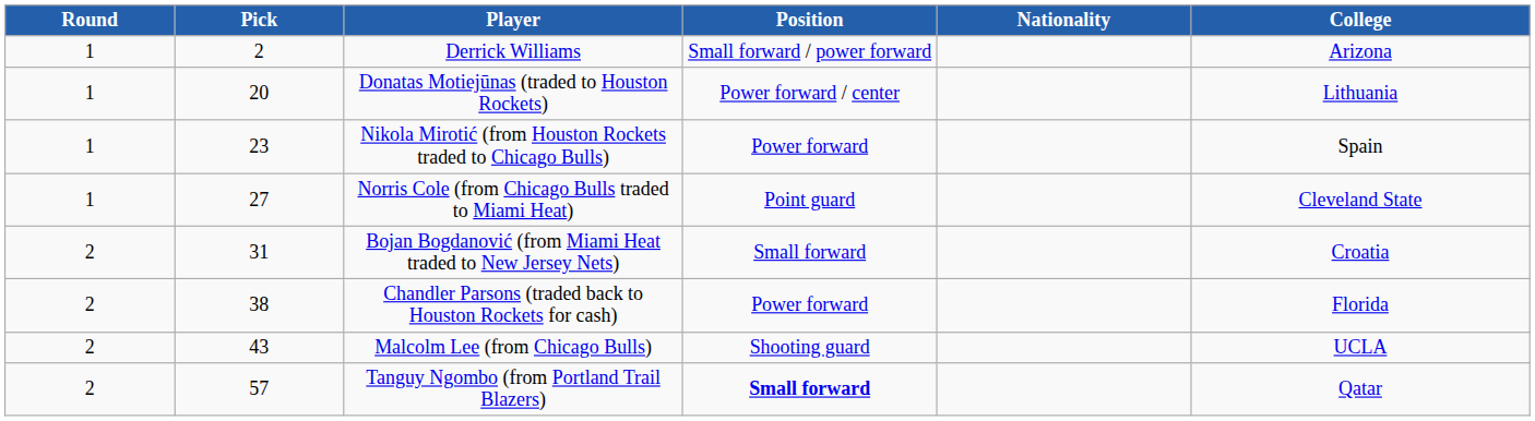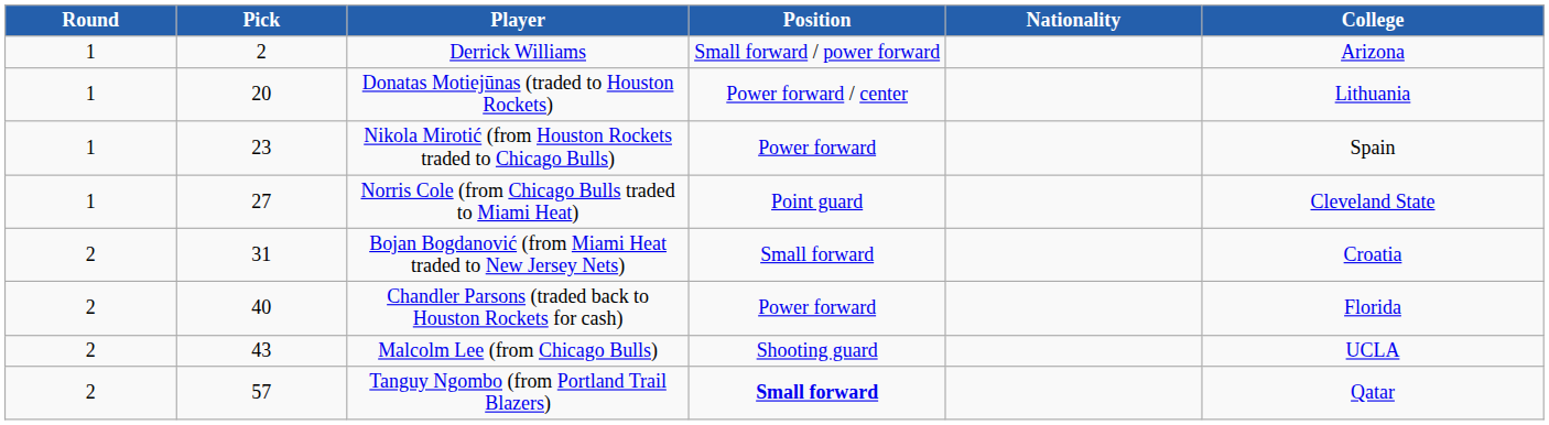Chandler Parsons (traded back to Houston Rockets for cash) | Pick: 38 -> 40
